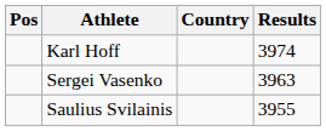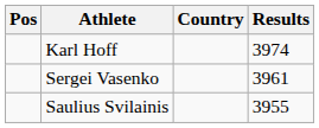Sergei Vasenko | Results: 3963 -> 3961
